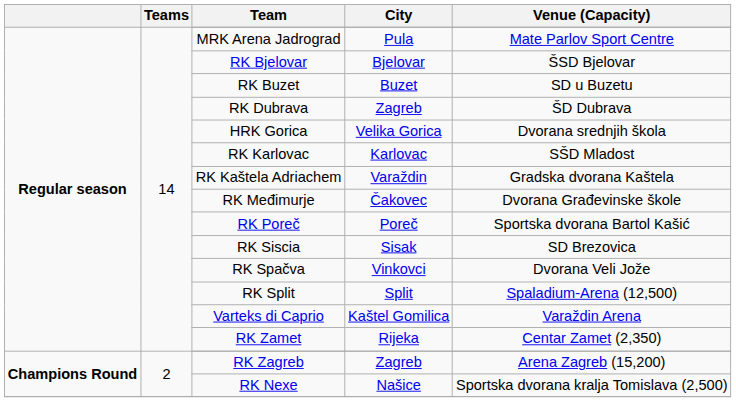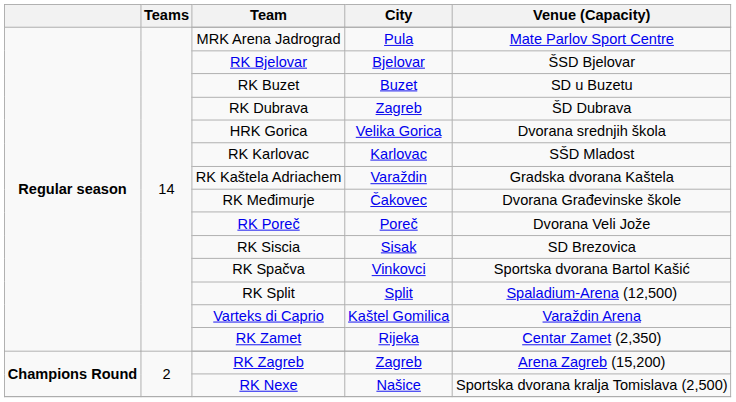RK Poreč | Venue (Capacity): Sportska dvorana Bartol Kašić -> Dvorana Veli Jože
RK Spačva | Venue (Capacity): Dvorana Veli Jože -> Sportska dvorana Bartol Kašić
